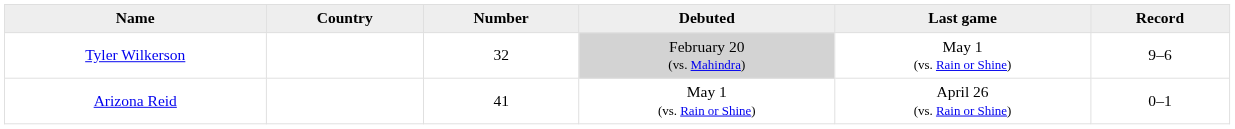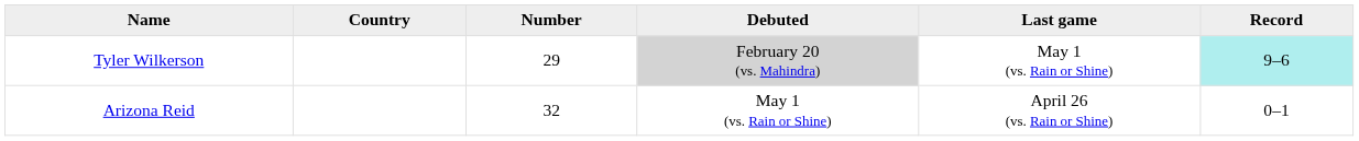Tyler Wilkerson | Number: 32 -> 29
Tyler Wilkerson | Record: no background -> paleturquoise background
Arizona Reid | Number: 41 -> 32
